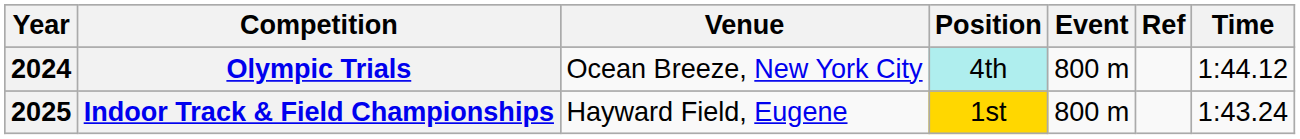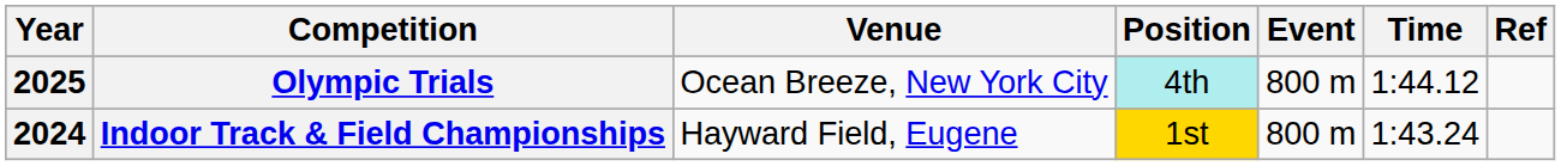columns swapped: Time <-> Ref
Olympic Trials | Year: 2024 -> 2025
Indoor Track & Field Championships | Year: 2025 -> 2024
